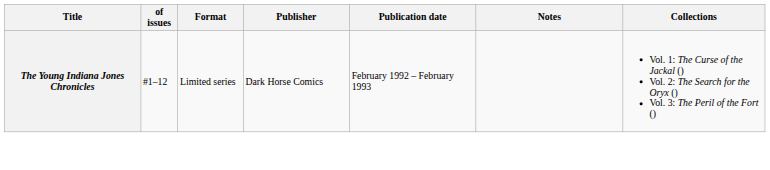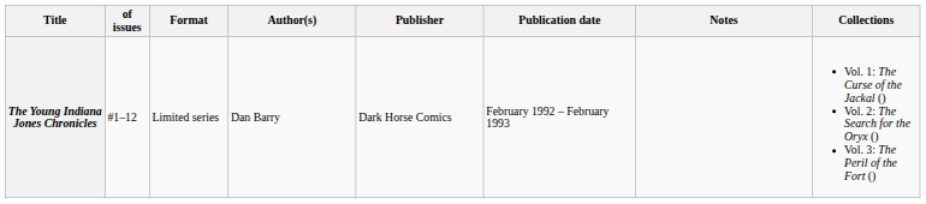+ column: Author(s) | Dan Barry
